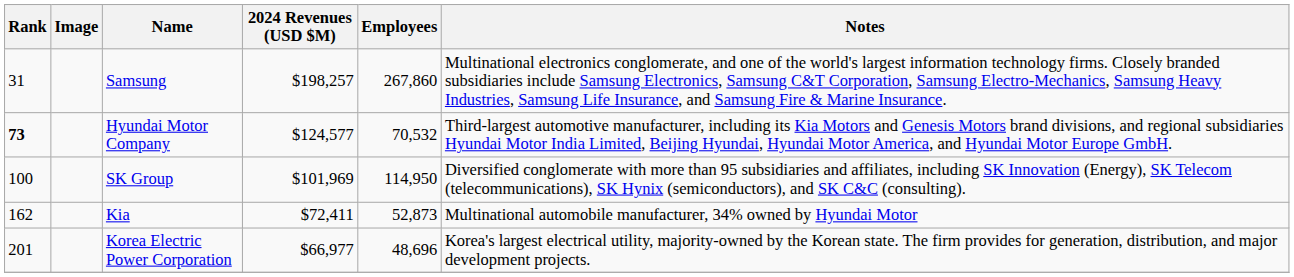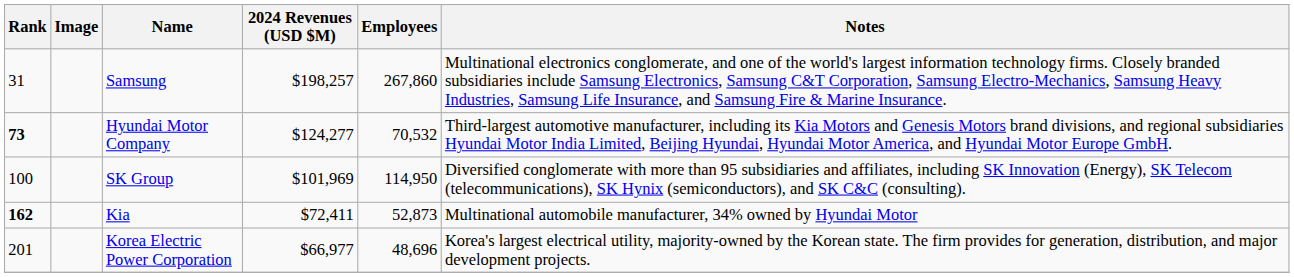Hyundai Motor Company | 2024 Revenues (USD $M): $124,577 -> $124,277
Kia | Rank: normal -> bold
